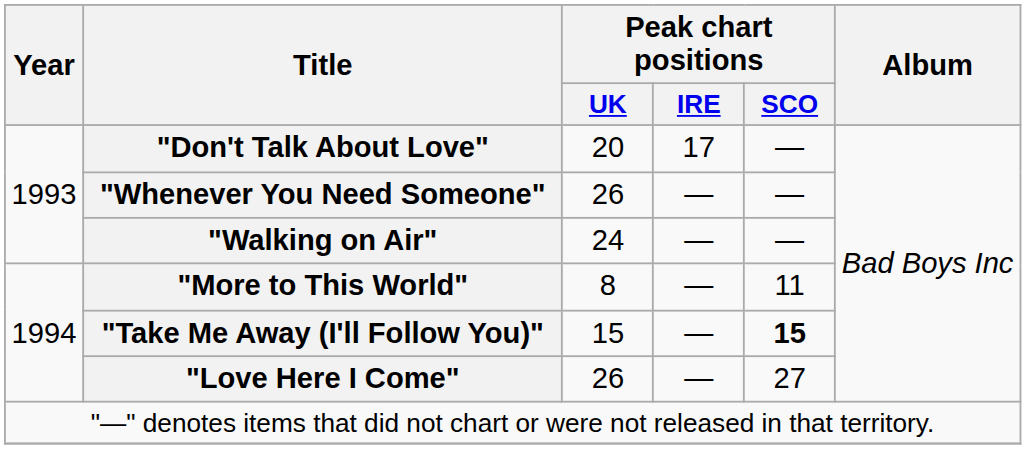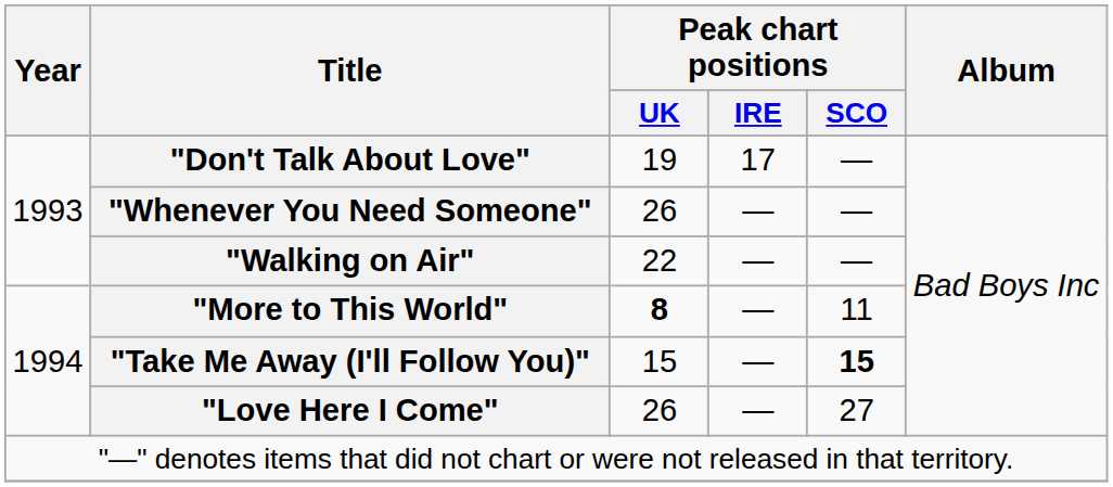"Don't Talk About Love" | Peak chart positions / UK: 20 -> 19
"Walking on Air" | Peak chart positions / UK: 24 -> 22
"More to This World" | Peak chart positions / UK: normal -> bold
